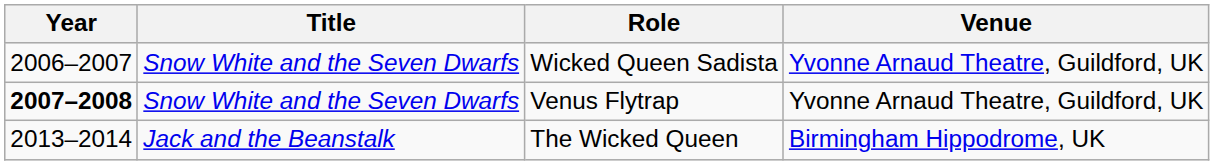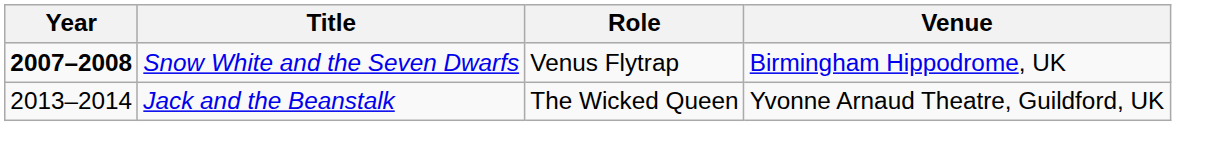- row: 2006–2007 | Snow White and the Seven Dwarfs | Wicked Queen Sadista | Yvonne Arnaud Theatre, Guildford, UK
Venus Flytrap | Venue: Yvonne Arnaud Theatre, Guildford, UK -> Birmingham Hippodrome, UK
The Wicked Queen | Venue: Birmingham Hippodrome, UK -> Yvonne Arnaud Theatre, Guildford, UK
